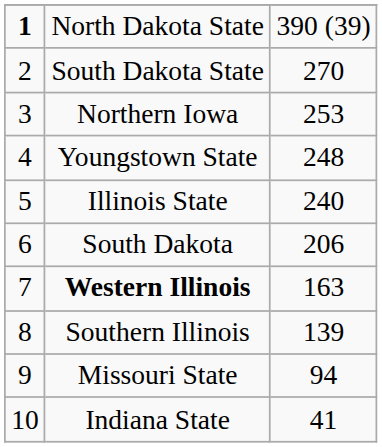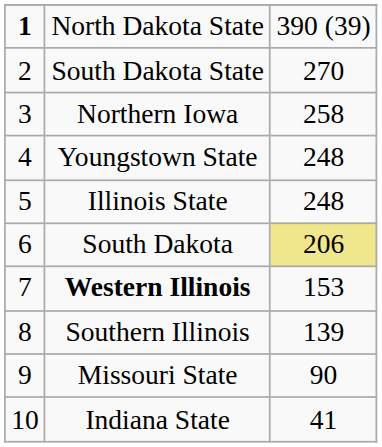Northern Iowa | column 3: 253 -> 258
Illinois State | column 3: 240 -> 248
South Dakota | column 3: no background -> khaki background
Western Illinois | column 3: 163 -> 153
Missouri State | column 3: 94 -> 90
